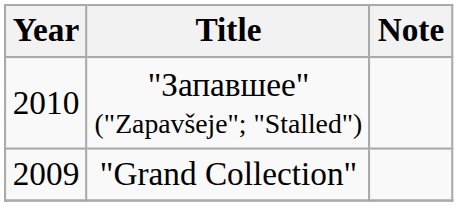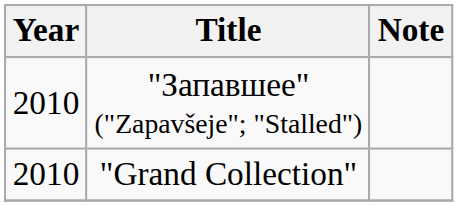"Grand Collection" | Year: 2009 -> 2010
